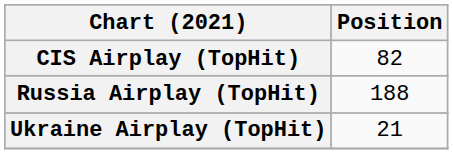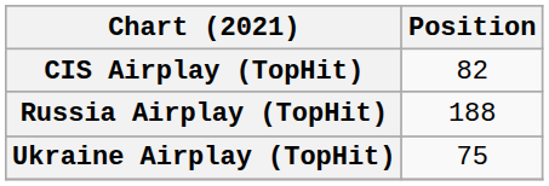Ukraine Airplay (TopHit) | Position: 21 -> 75
